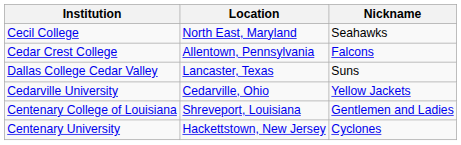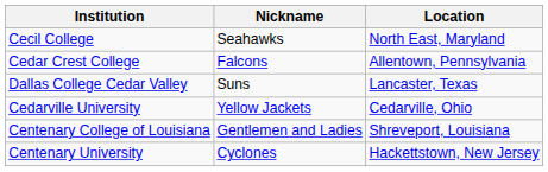columns swapped: Nickname <-> Location
